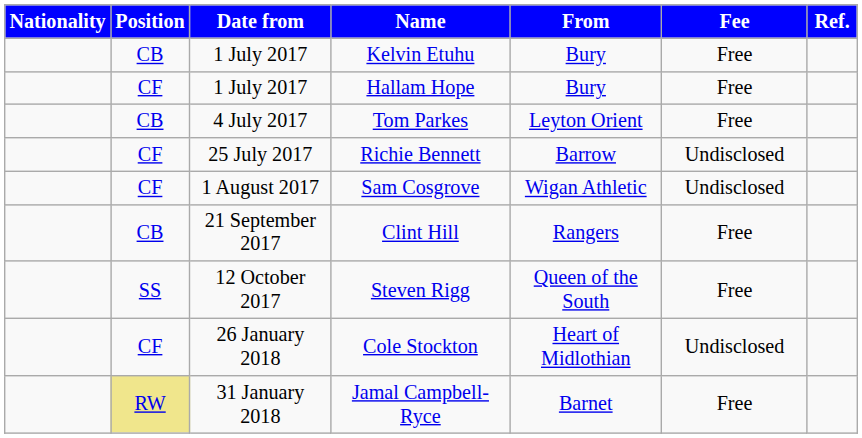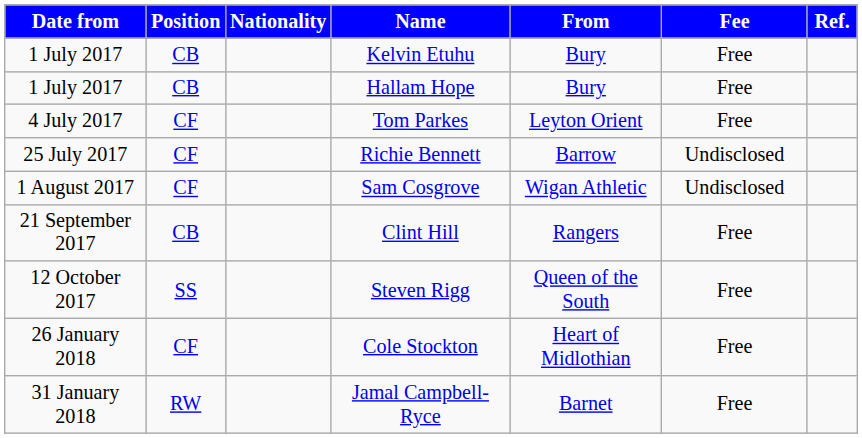columns swapped: Date from <-> Nationality
Hallam Hope | Position: CF -> CB
Tom Parkes | Position: CB -> CF
Cole Stockton | Fee: Undisclosed -> Free
Jamal Campbell-Ryce | Position: khaki background -> no background
